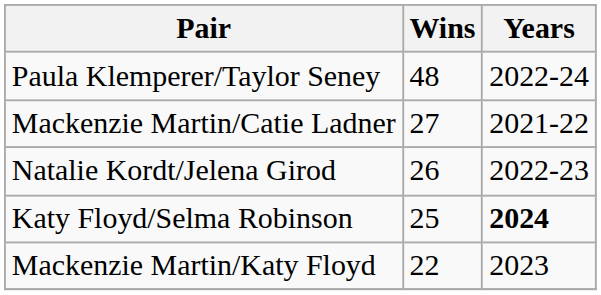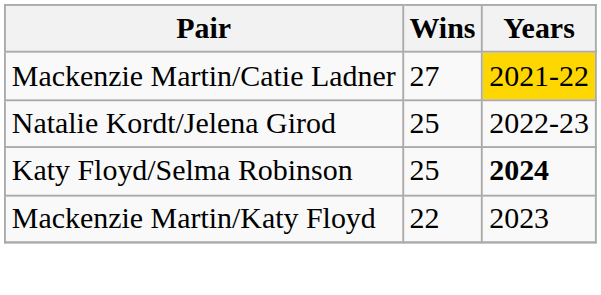- row: Paula Klemperer/Taylor Seney | 48 | 2022-24
Mackenzie Martin/Catie Ladner | Years: no background -> gold background
Natalie Kordt/Jelena Girod | Wins: 26 -> 25
